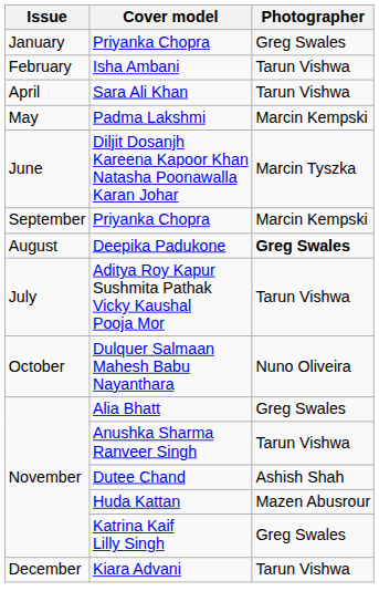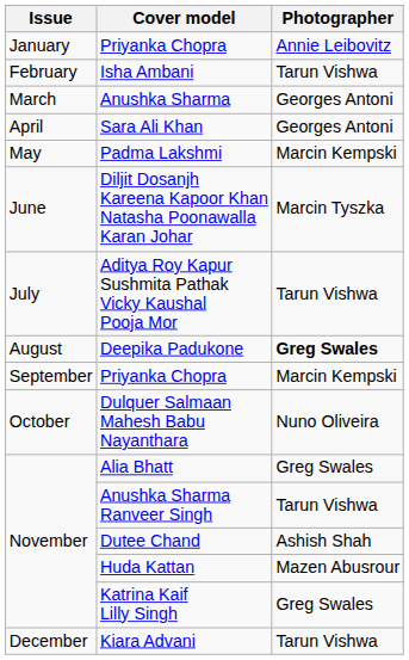January / Priyanka Chopra | Photographer: Greg Swales -> Annie Leibovitz
+ row: March | Anushka Sharma | Georges Antoni
Sara Ali Khan | Photographer: Tarun Vishwa -> Georges Antoni
rows swapped: Aditya Roy Kapur Sushmita Pathak Vicky Kaushal Pooja Mor <-> September / Priyanka Chopra
